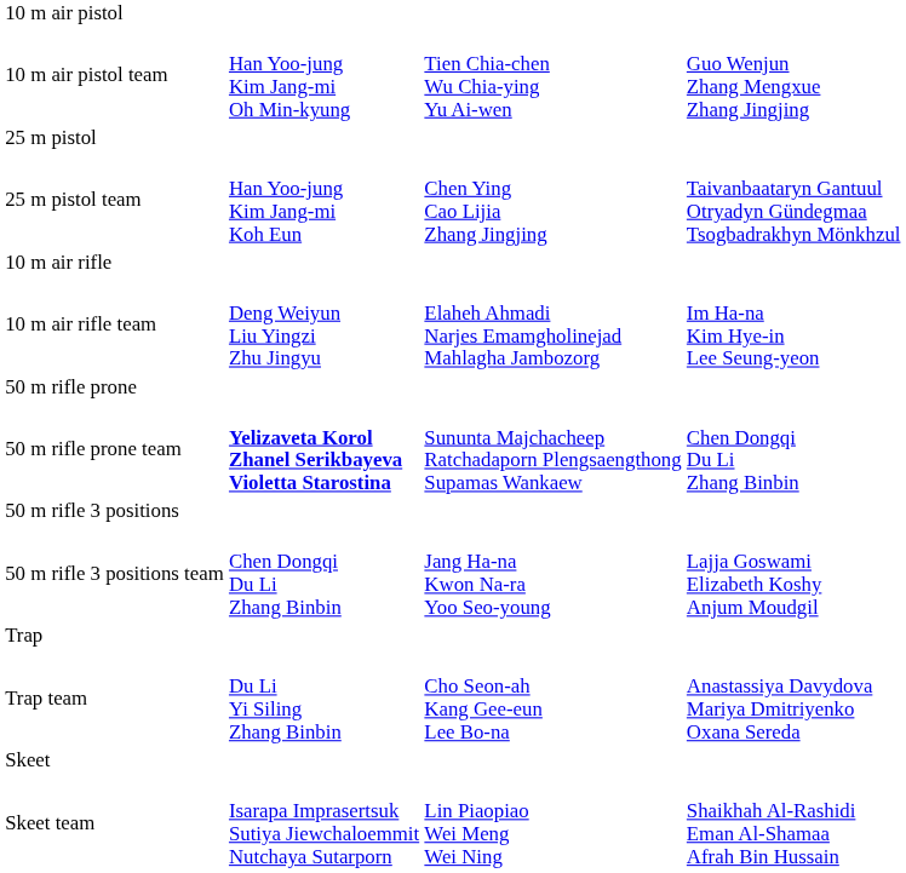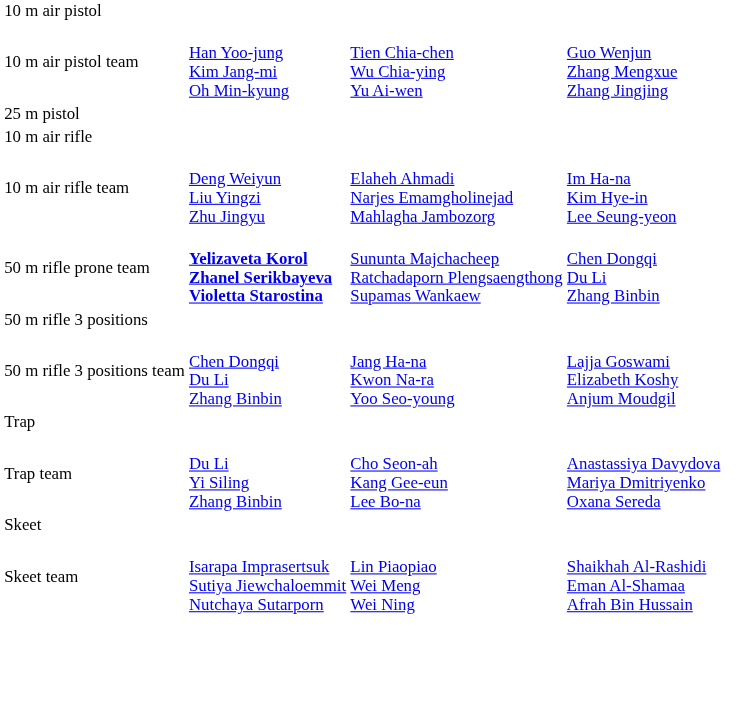- row: 25 m pistol team | Han Yoo-jung Kim Jang-mi Koh Eun | Chen Ying Cao Lijia Zhang Jingjing | Taivanbaataryn Gantuul Otryadyn Gündegmaa Tsogbadrakhyn Mönkhzul
- row: 50 m rifle prone
